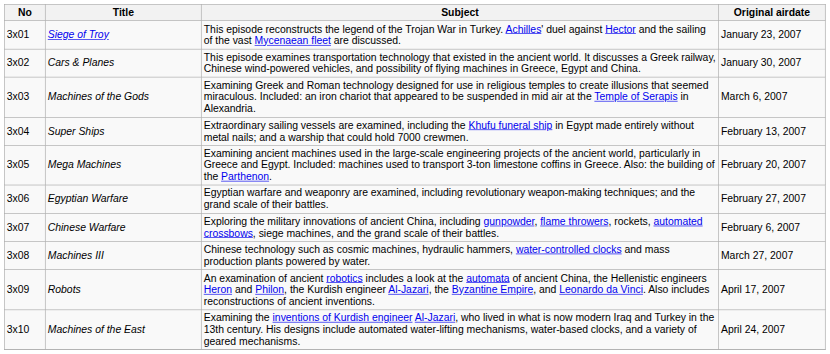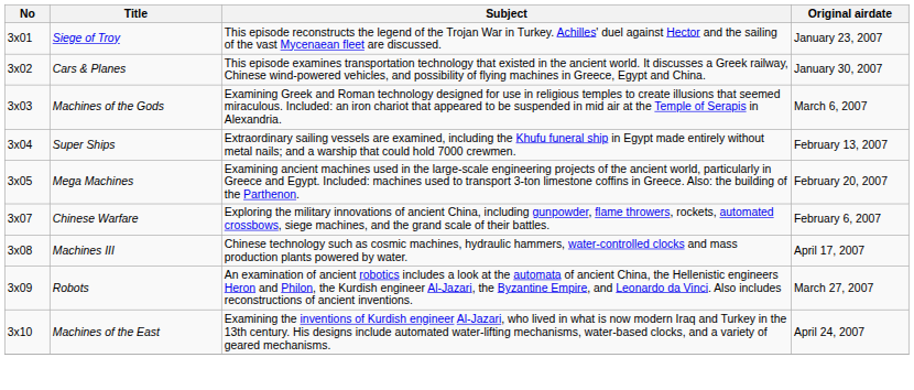- row: 3x06 | Egyptian Warfare | Egyptian warfare and weaponry are examined, including revolutionary weapon-making techniques; and the grand scale of their battles. | February 27, 2007
Machines III | Original airdate: March 27, 2007 -> April 17, 2007
Robots | Original airdate: April 17, 2007 -> March 27, 2007
